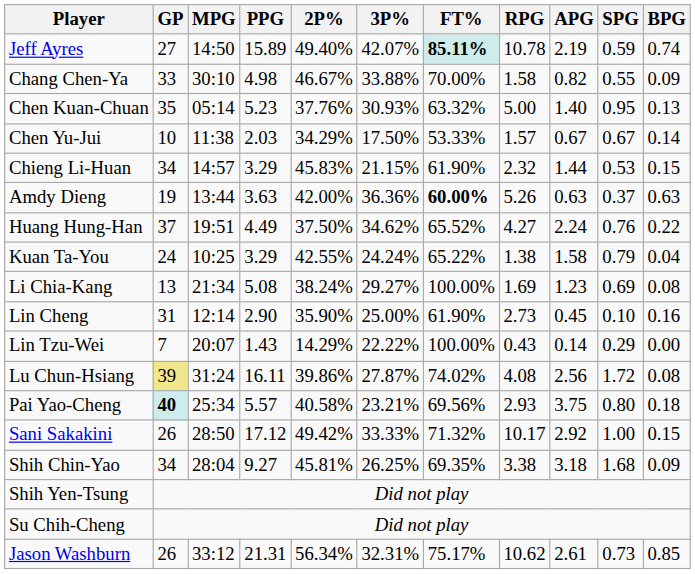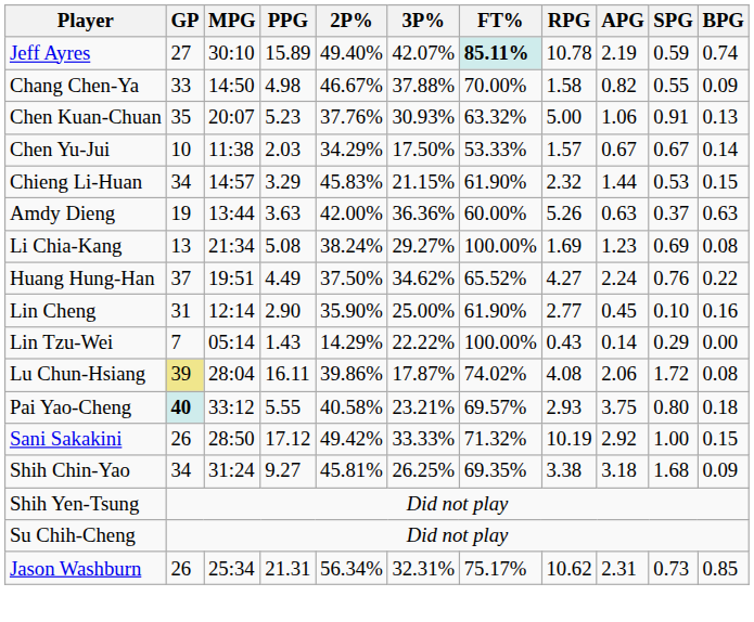Jeff Ayres | MPG: 14:50 -> 30:10
Chang Chen-Ya | MPG: 30:10 -> 14:50
Chang Chen-Ya | 3P%: 33.88% -> 37.88%
Chen Kuan-Chuan | MPG: 05:14 -> 20:07
Chen Kuan-Chuan | APG: 1.40 -> 1.06
Chen Kuan-Chuan | SPG: 0.95 -> 0.91
Amdy Dieng | FT%: bold -> normal
rows swapped: Huang Hung-Han <-> Li Chia-Kang
- row: Kuan Ta-You | 24 | 10:25 | 3.29 | 42.55% | 24.24% | 65.22% | 1.38 | 1.58 | 0.79 | 0.04
Lin Cheng | RPG: 2.73 -> 2.77
Lin Tzu-Wei | MPG: 20:07 -> 05:14
Lu Chun-Hsiang | MPG: 31:24 -> 28:04
Lu Chun-Hsiang | 3P%: 27.87% -> 17.87%
Lu Chun-Hsiang | APG: 2.56 -> 2.06
Pai Yao-Cheng | MPG: 25:34 -> 33:12
Pai Yao-Cheng | PPG: 5.57 -> 5.55
Pai Yao-Cheng | FT%: 69.56% -> 69.57%
Sani Sakakini | RPG: 10.17 -> 10.19
Shih Chin-Yao | MPG: 28:04 -> 31:24
Jason Washburn | MPG: 33:12 -> 25:34
Jason Washburn | APG: 2.61 -> 2.31
